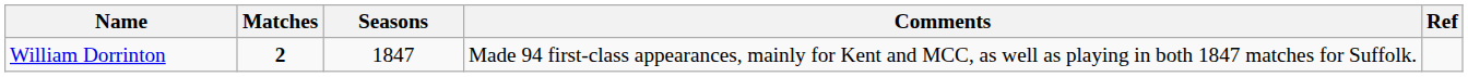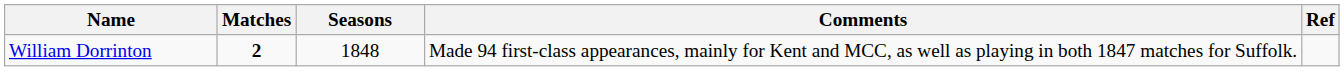William Dorrinton | Seasons: 1847 -> 1848
